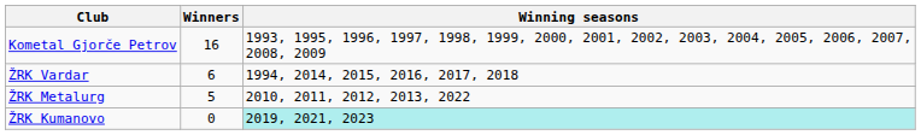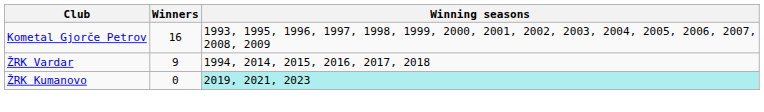ŽRK Vardar | Winners: 6 -> 9
- row: ŽRK Metalurg | 5 | 2010, 2011, 2012, 2013, 2022
